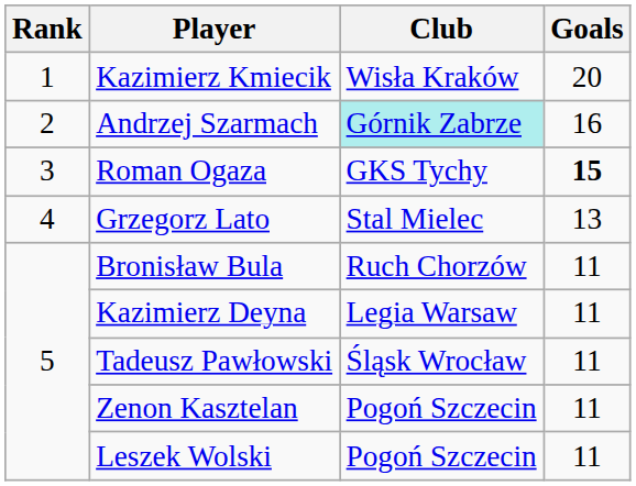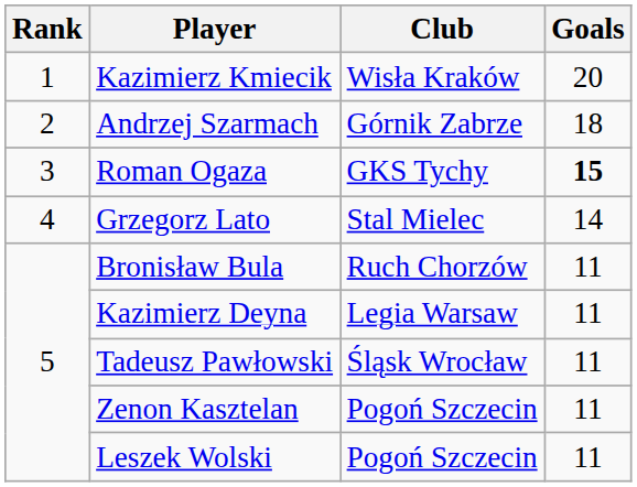Andrzej Szarmach | Club: paleturquoise background -> no background
Andrzej Szarmach | Goals: 16 -> 18
Grzegorz Lato | Goals: 13 -> 14
